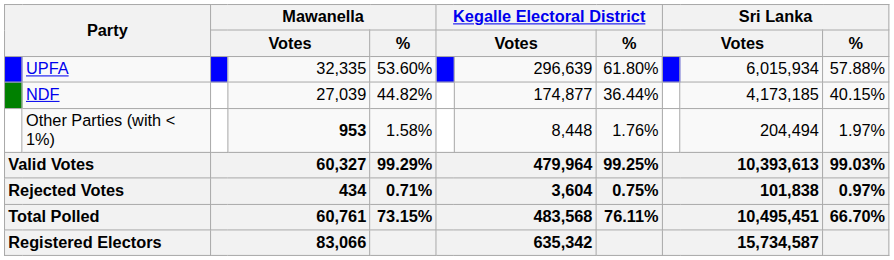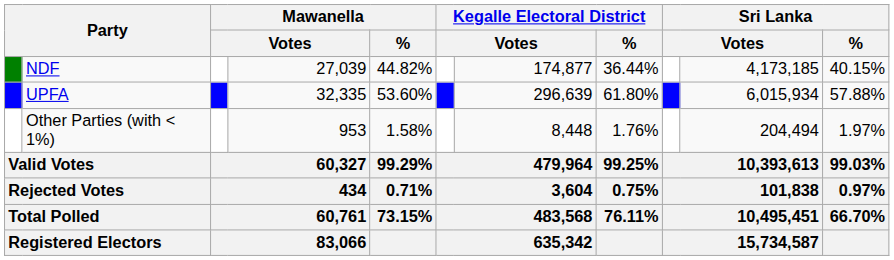rows swapped: UPFA <-> NDF
Other Parties (with < 1%) | column 4: bold -> normal
